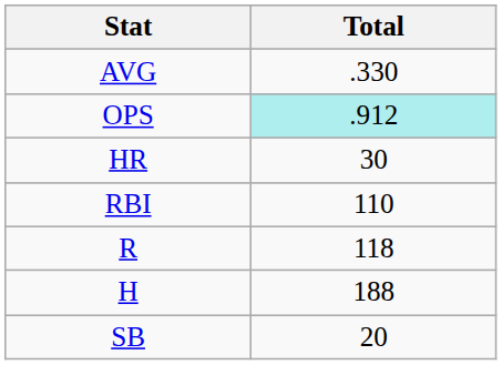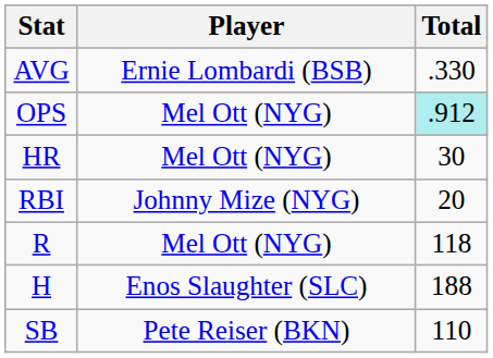+ column: Player | Ernie Lombardi (BSB) | Mel Ott (NYG) | Mel Ott (NYG) | Johnny Mize (NYG) | Mel Ott (NYG) | Enos Slaughter (SLC) | Pete Reiser (BKN)
RBI | Total: 110 -> 20
SB | Total: 20 -> 110
